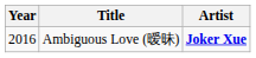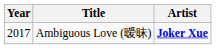Ambiguous Love (暧昧) | Year: 2016 -> 2017
